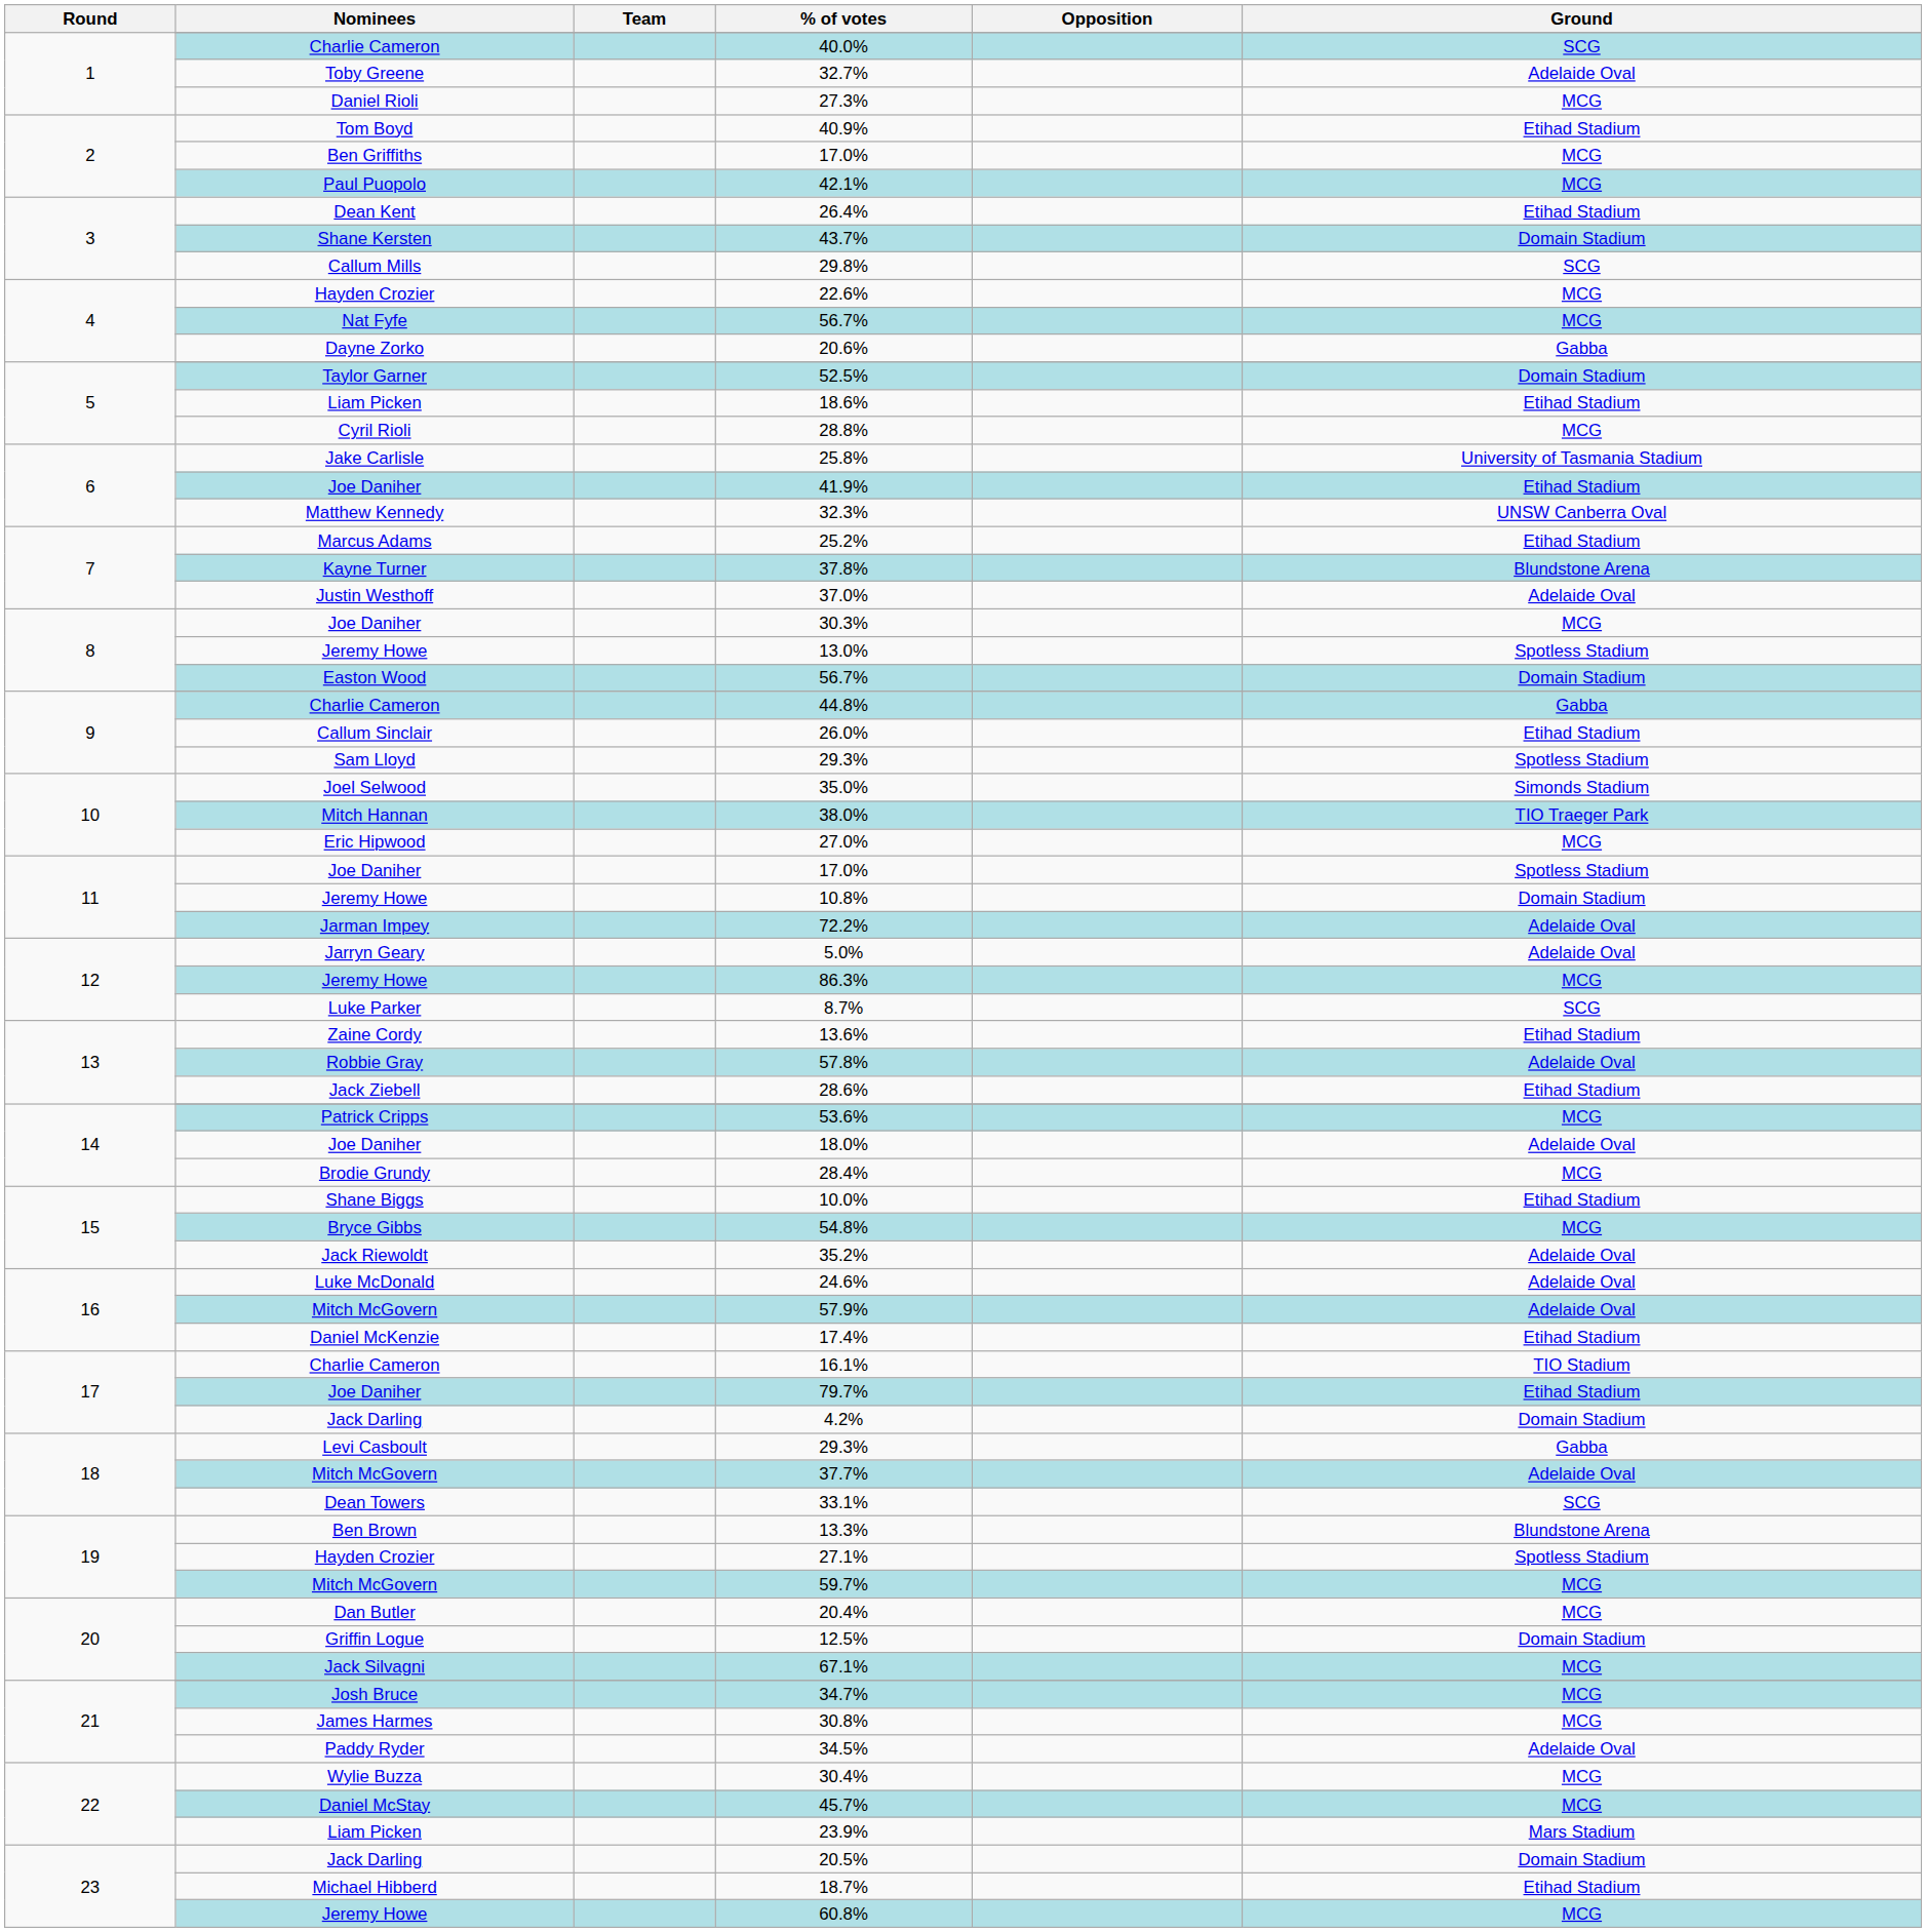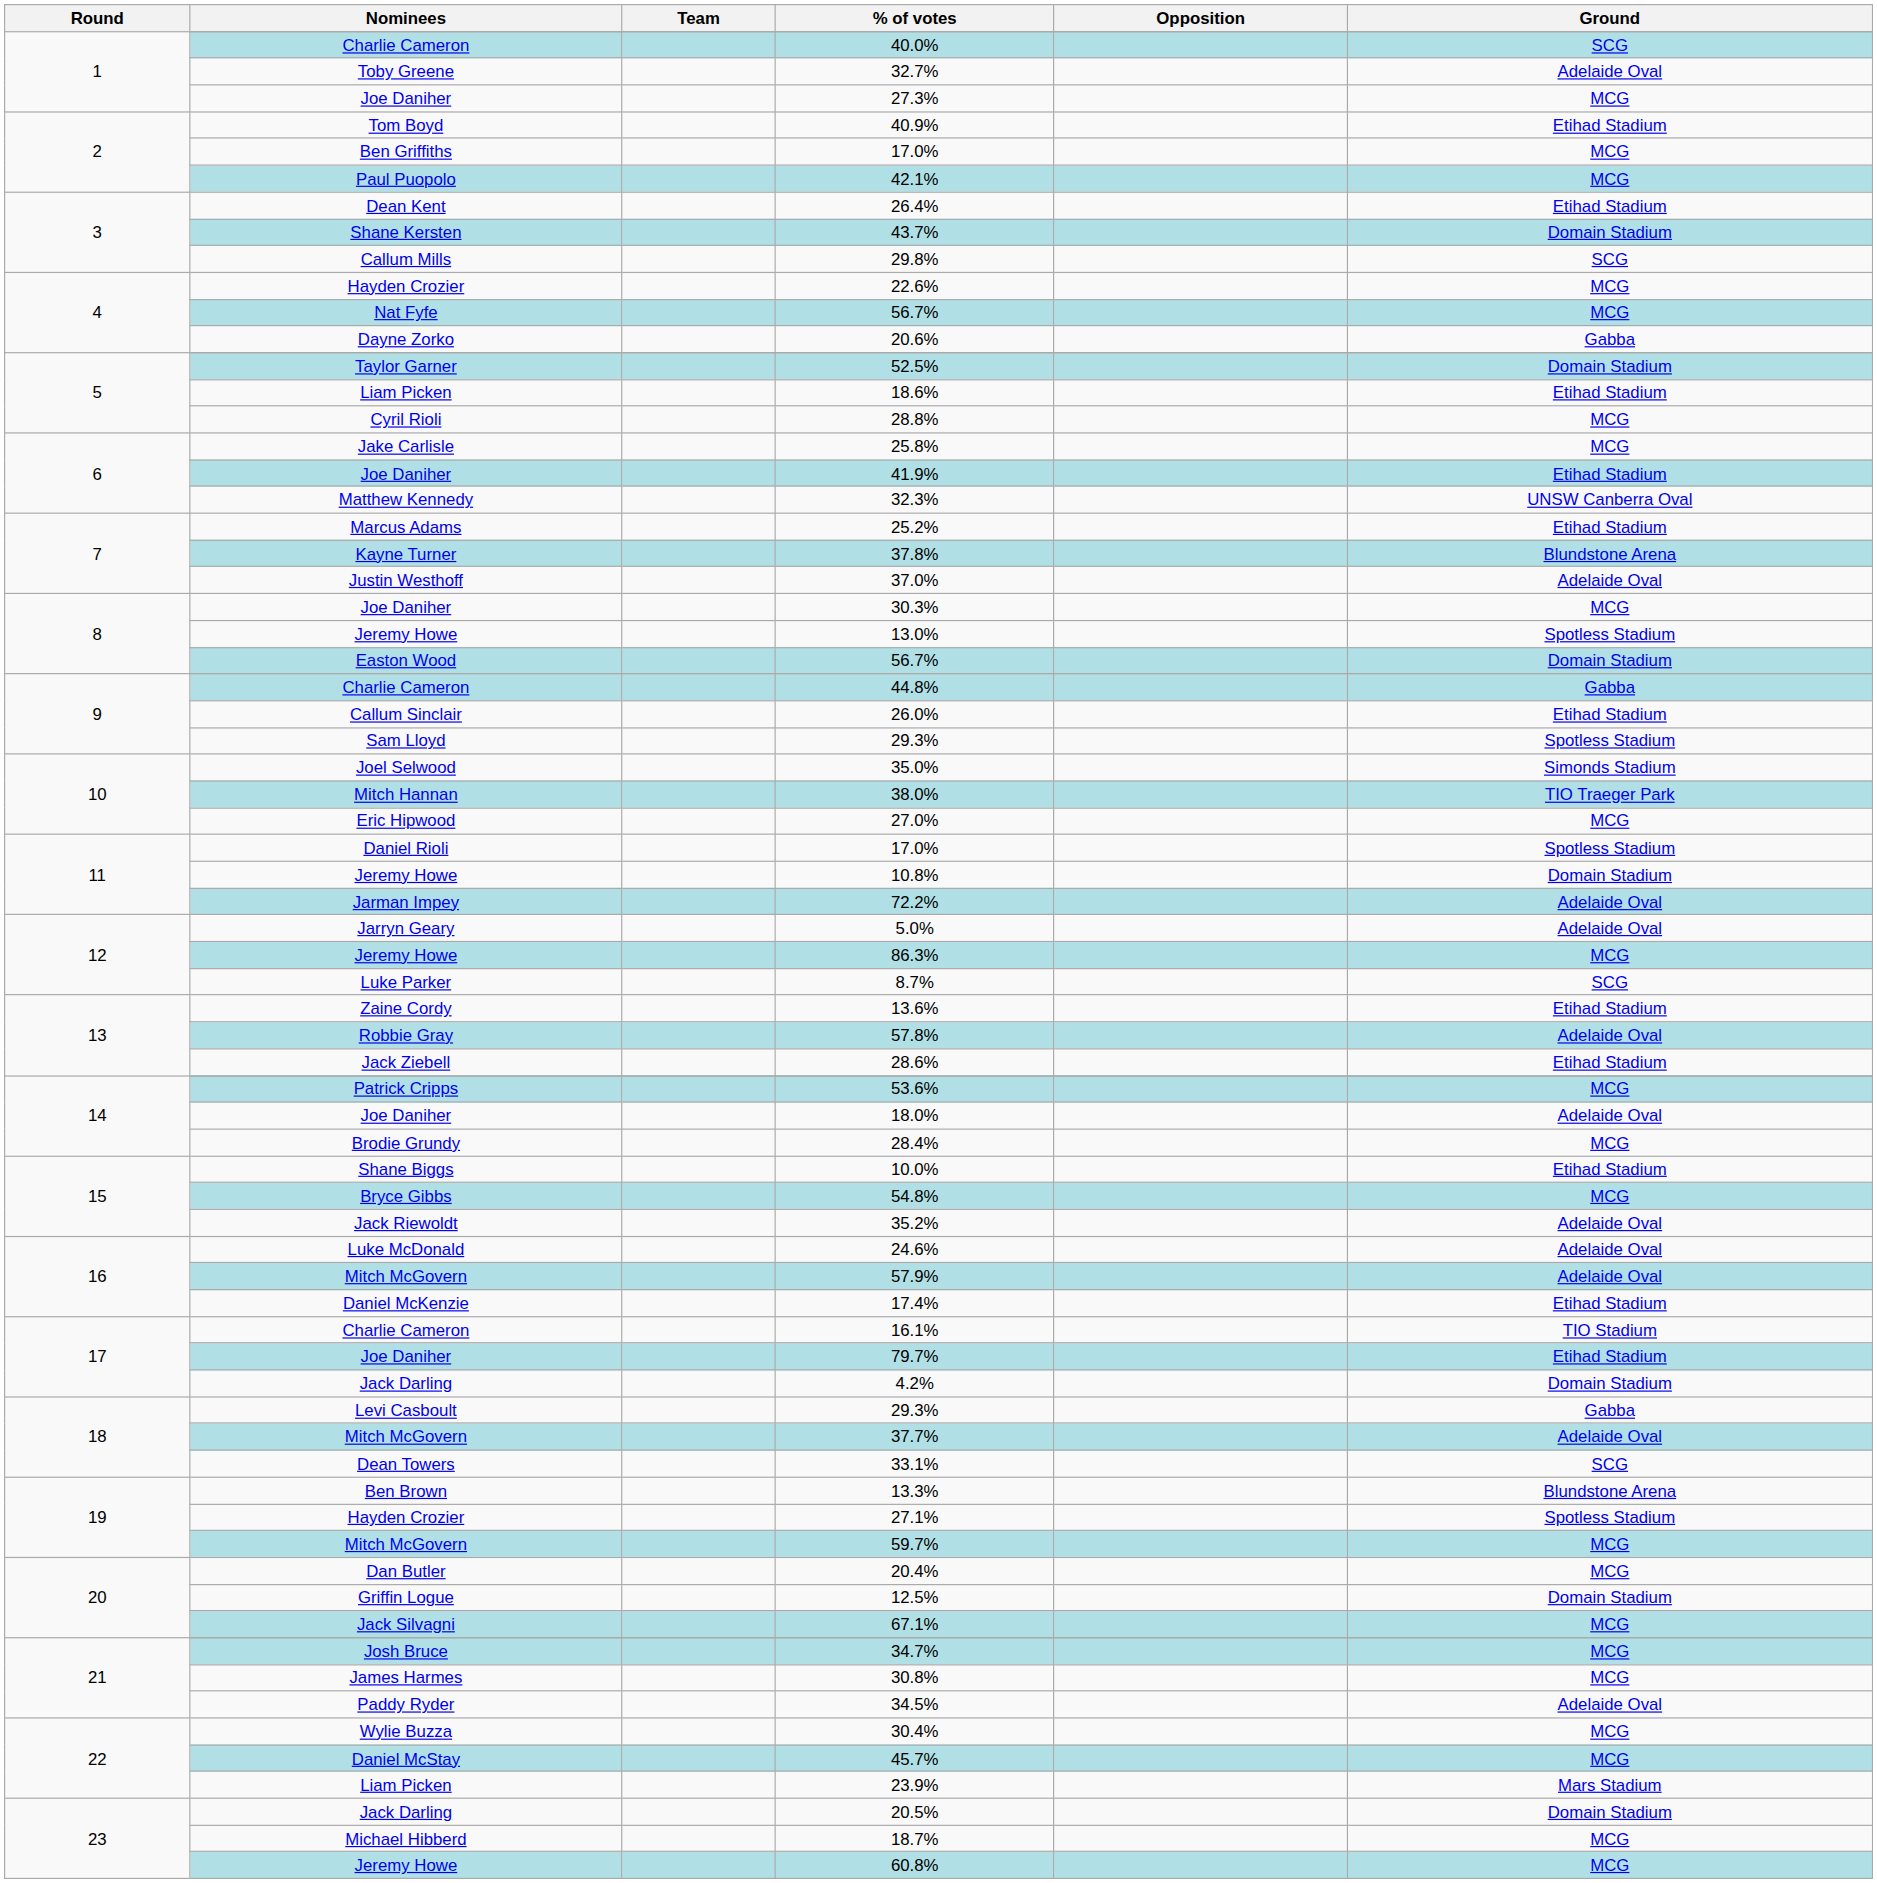27.3% | Nominees: Daniel Rioli -> Joe Daniher
25.8% | Ground: University of Tasmania Stadium -> MCG
11 / 17.0% | Nominees: Joe Daniher -> Daniel Rioli
18.7% | Ground: Etihad Stadium -> MCG
